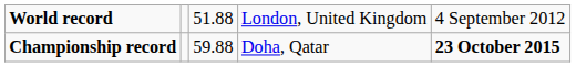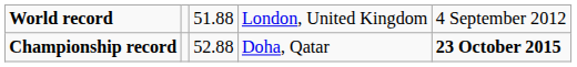Championship record | column 3: 59.88 -> 52.88
